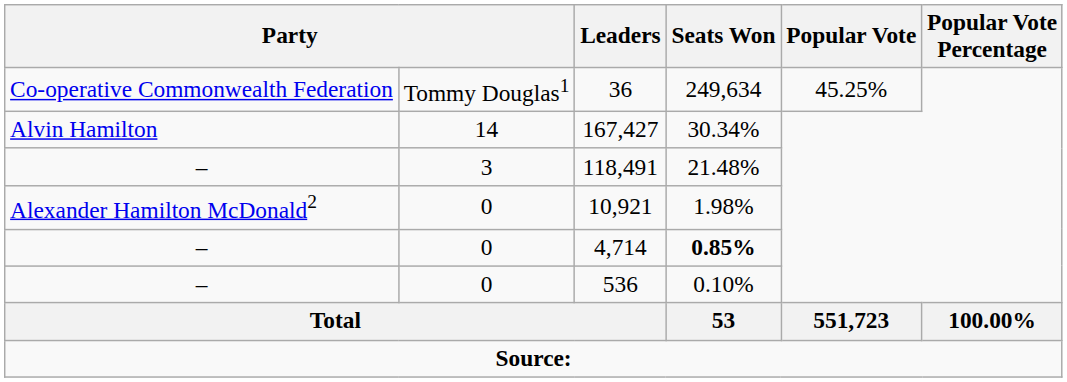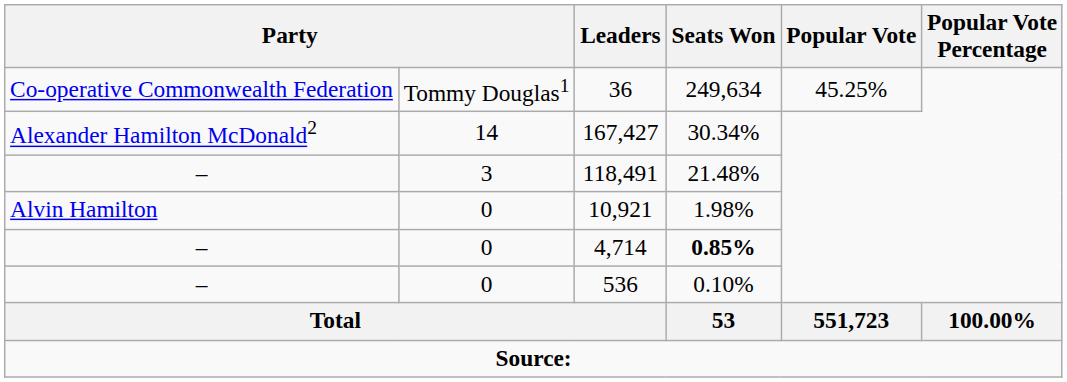167,427 | column 1: Alvin Hamilton -> Alexander Hamilton McDonald2
10,921 | column 1: Alexander Hamilton McDonald2 -> Alvin Hamilton
